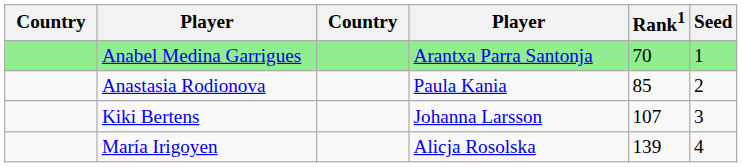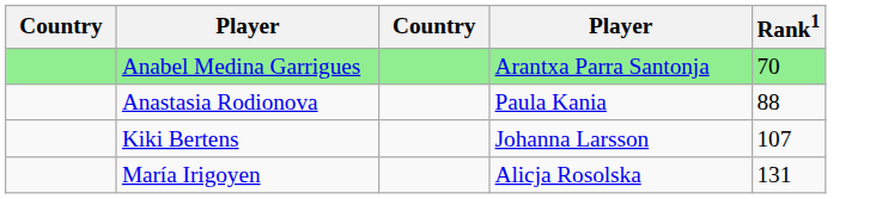- column: Seed | 1 | 2 | 3 | 4
Anastasia Rodionova | Rank1: 85 -> 88
María Irigoyen | Rank1: 139 -> 131
